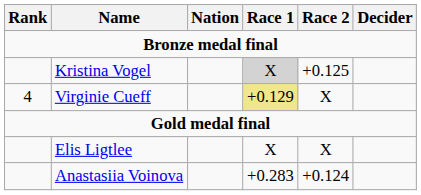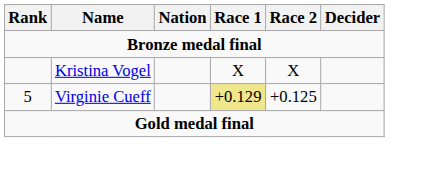Kristina Vogel | Race 1: lightgrey background -> no background
Kristina Vogel | Race 2: +0.125 -> X
Virginie Cueff | Rank: 4 -> 5
Virginie Cueff | Race 2: X -> +0.125
- row: Elis Ligtlee | X | X
- row: Anastasiia Voinova | +0.283 | +0.124
